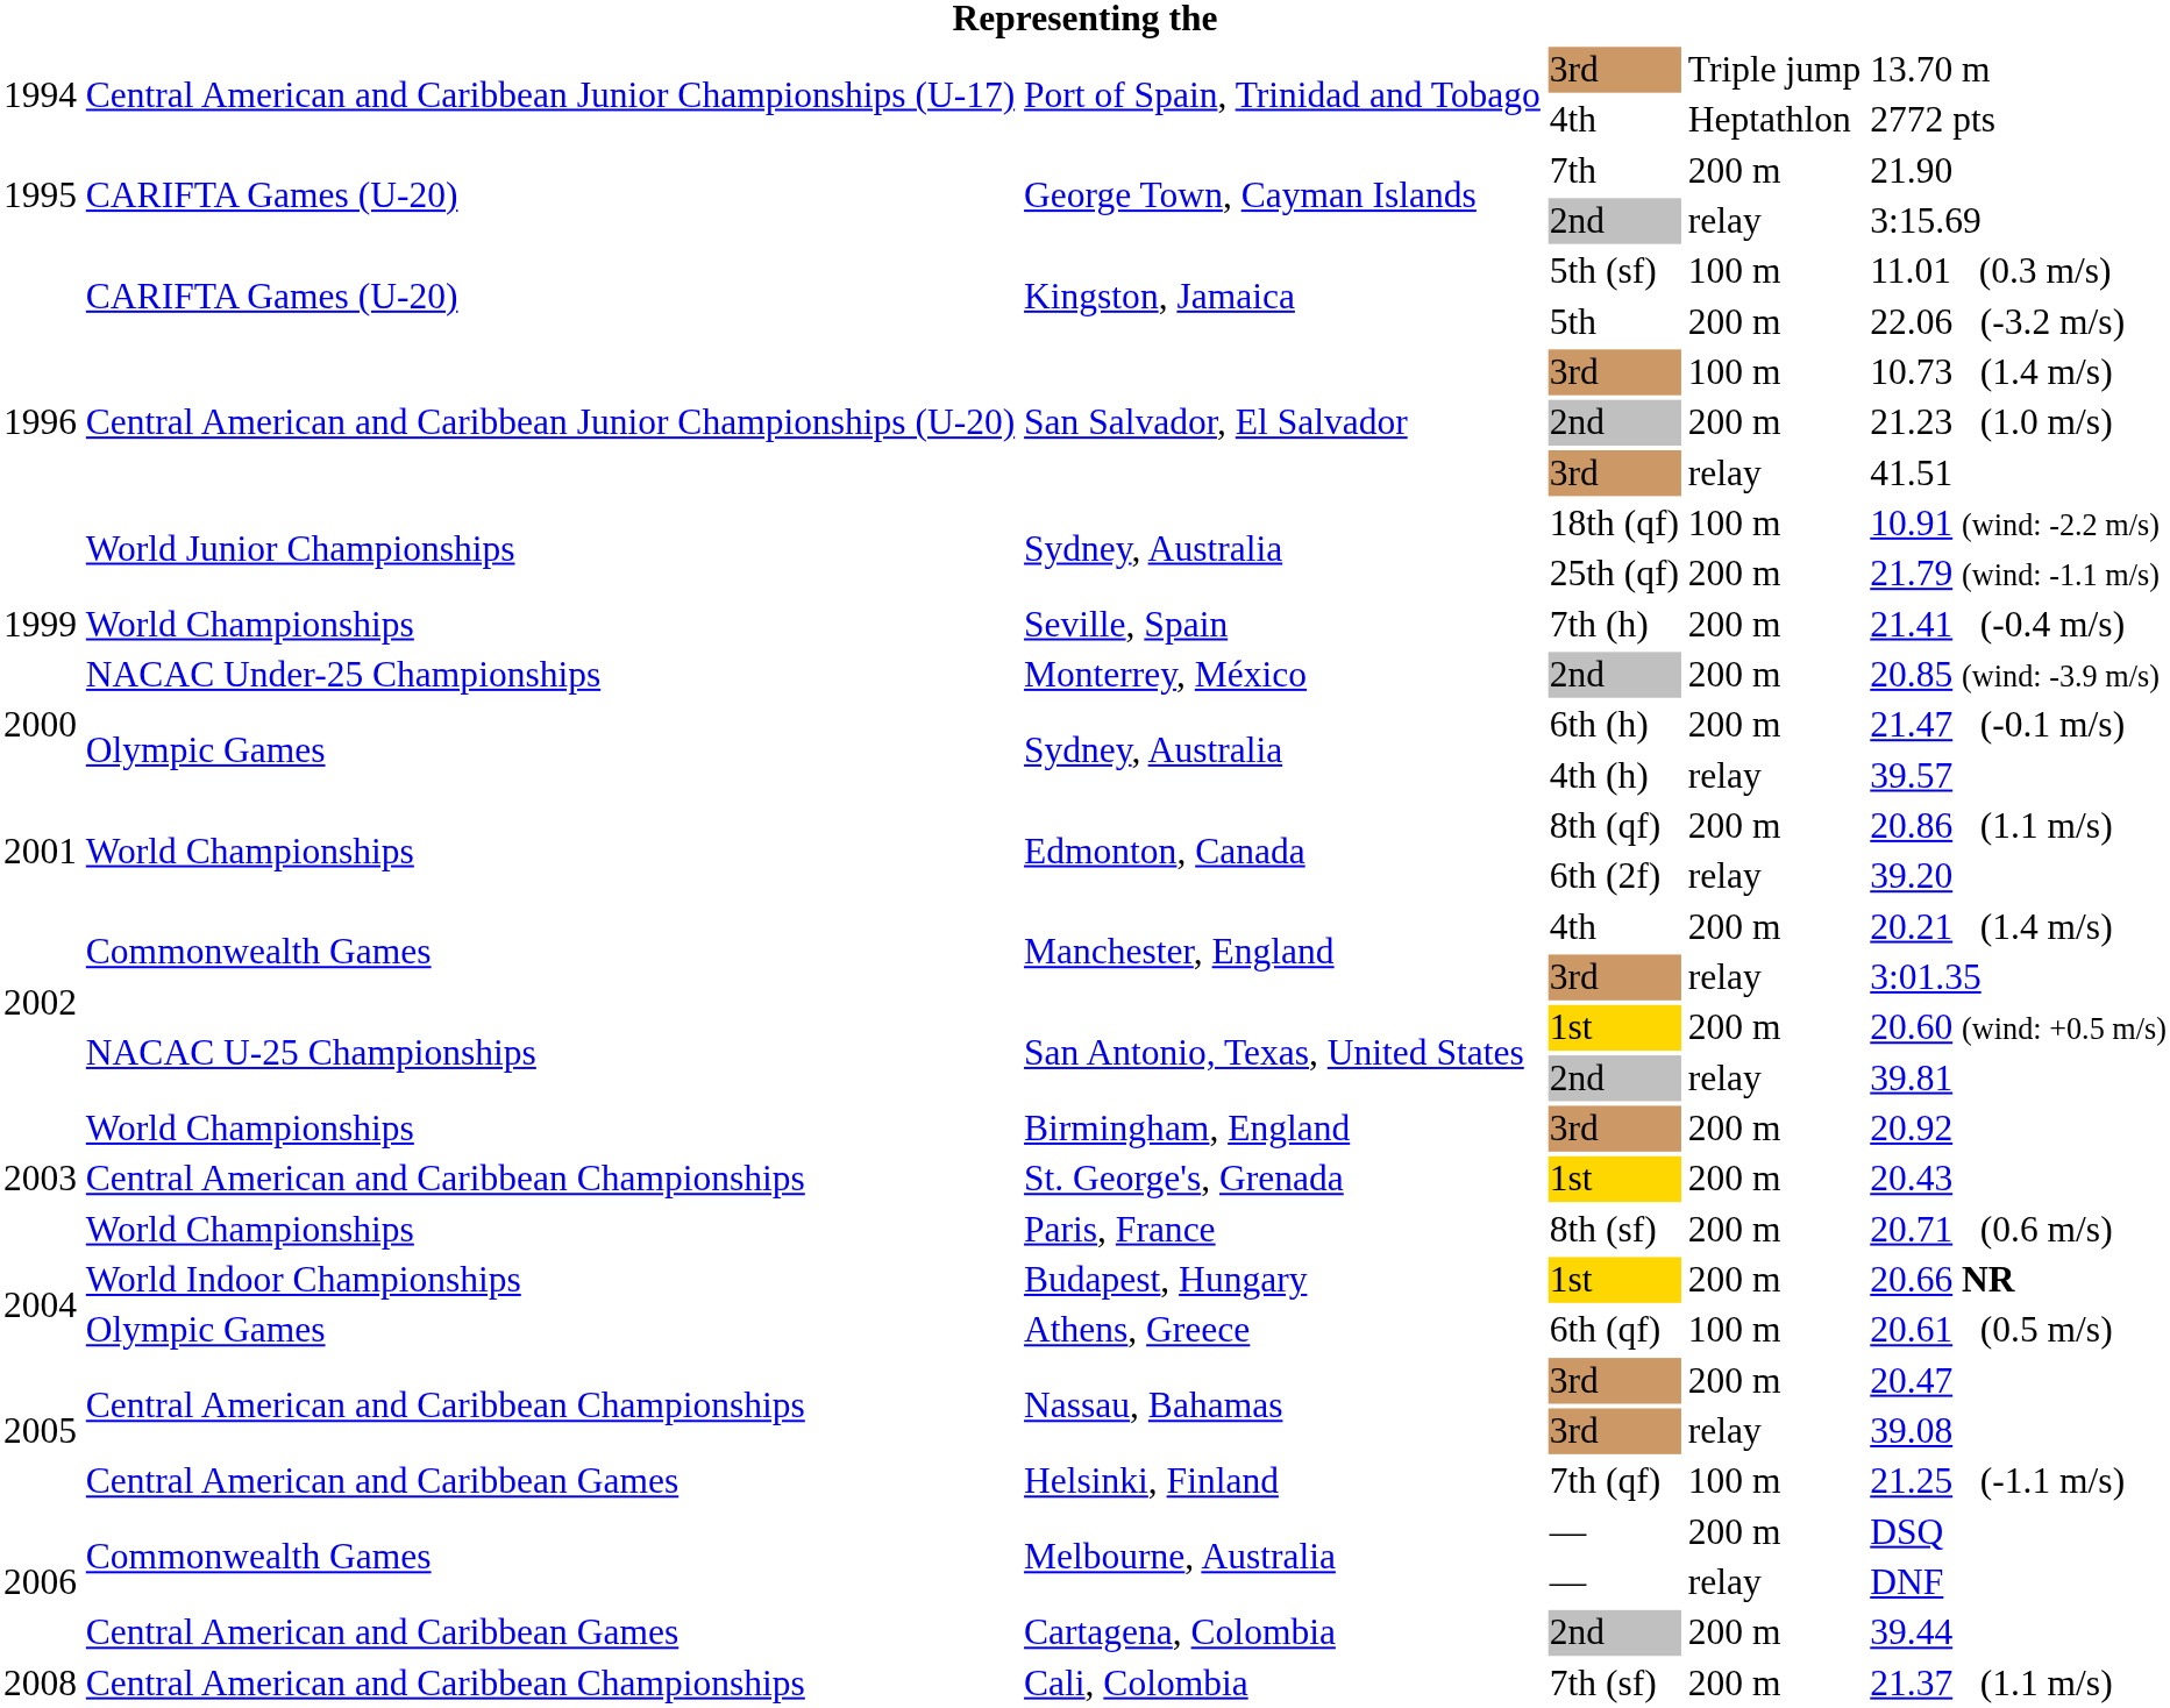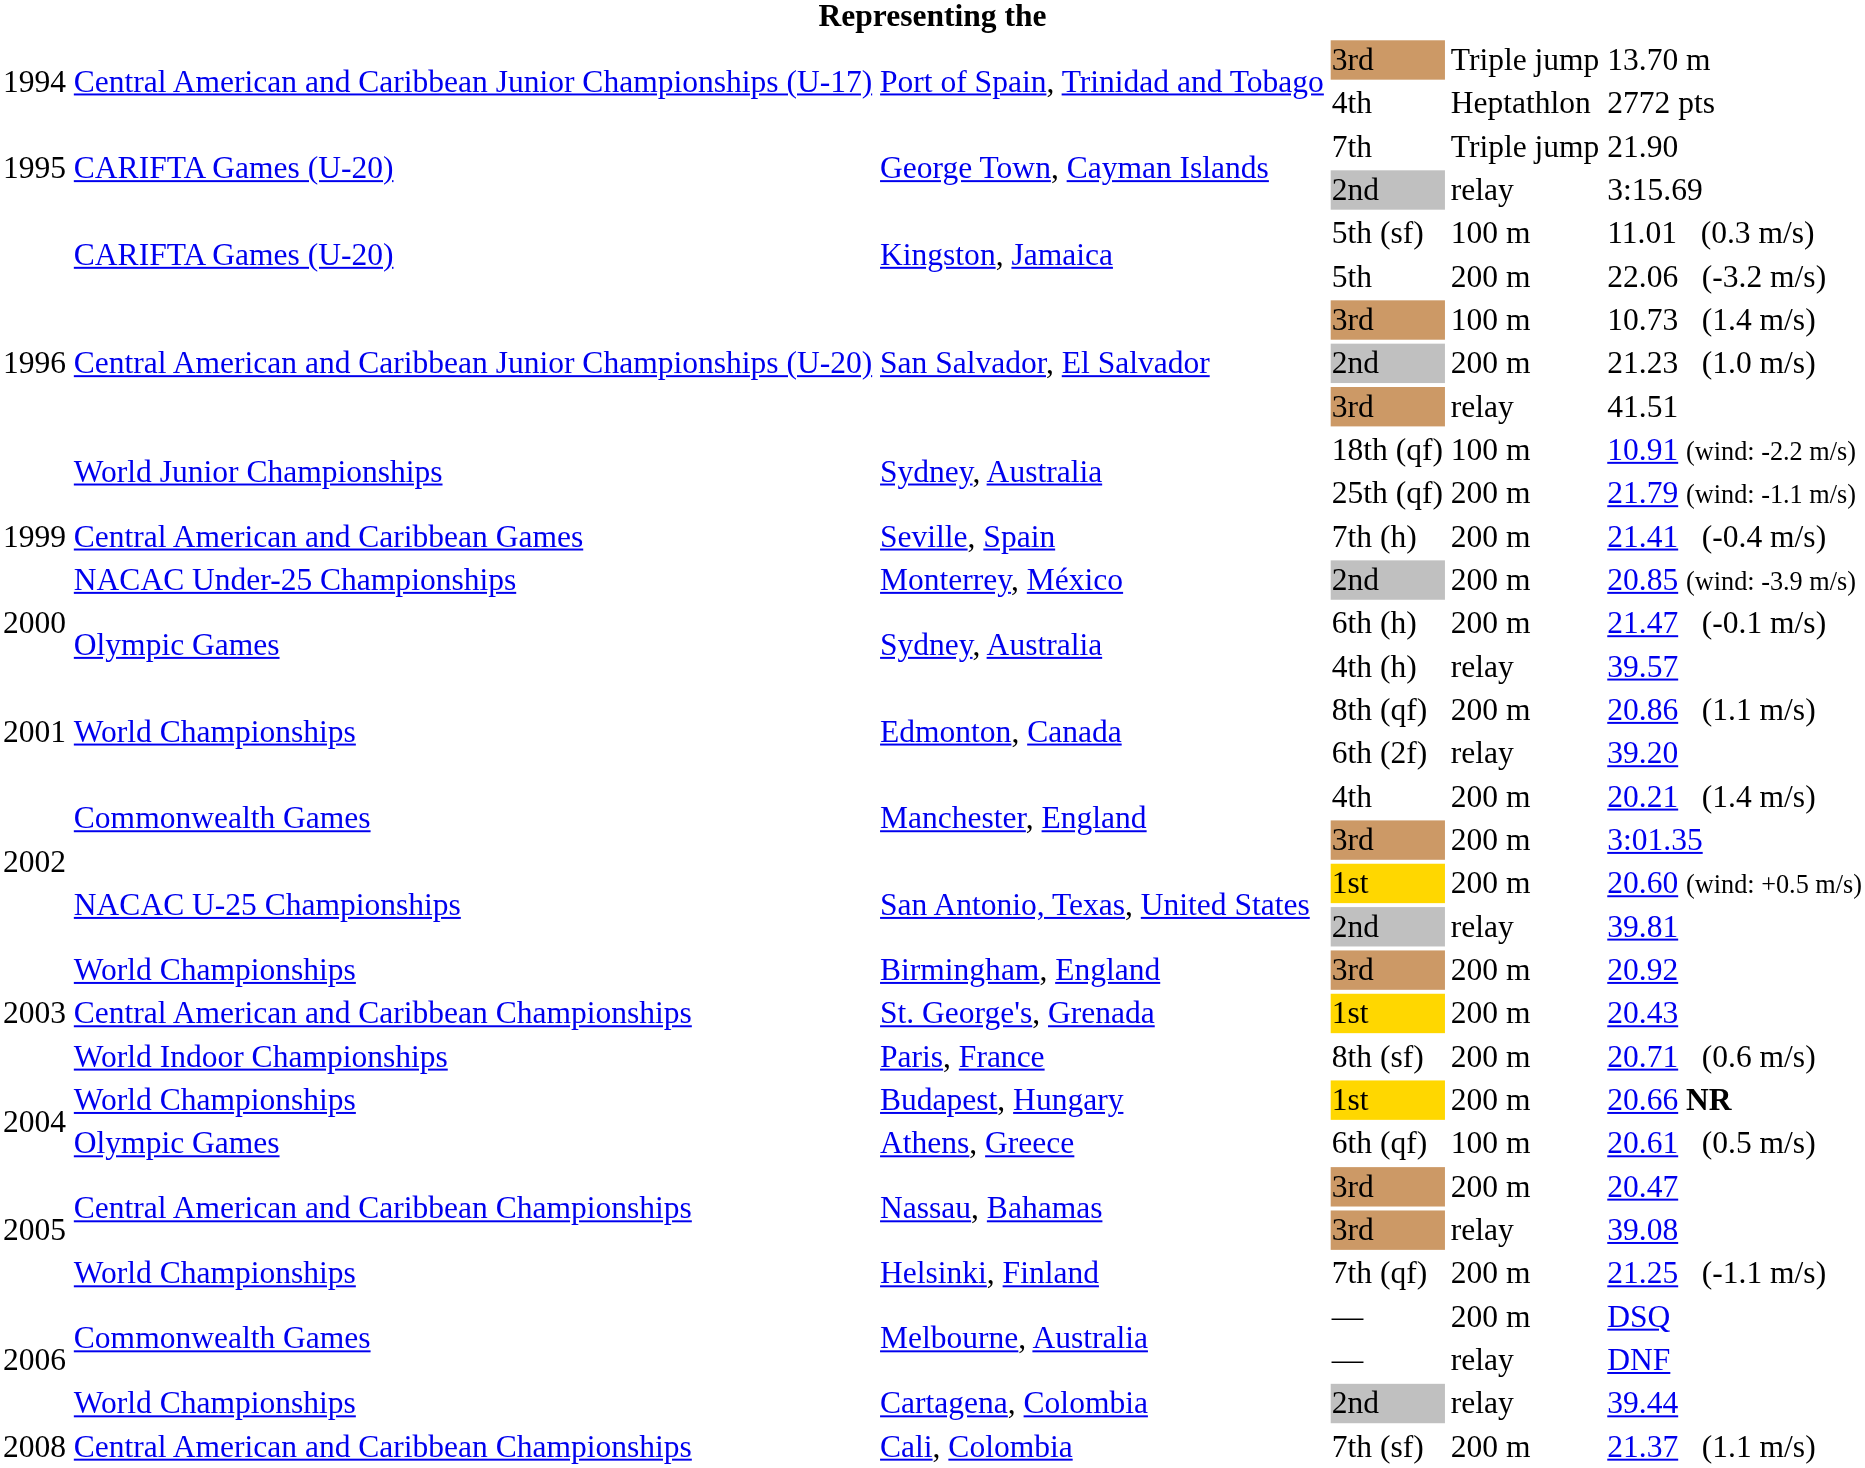George Town, Cayman Islands / 7th | column 5: 200 m -> Triple jump
Seville, Spain | column 2: World Championships -> Central American and Caribbean Games
Manchester, England / 3rd | column 5: relay -> 200 m
Paris, France | column 2: World Championships -> World Indoor Championships
Budapest, Hungary | column 2: World Indoor Championships -> World Championships
Helsinki, Finland | column 2: Central American and Caribbean Games -> World Championships
Helsinki, Finland | column 5: 100 m -> 200 m
Cartagena, Colombia | column 2: Central American and Caribbean Games -> World Championships
Cartagena, Colombia | column 5: 200 m -> relay
